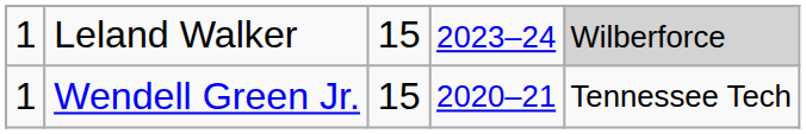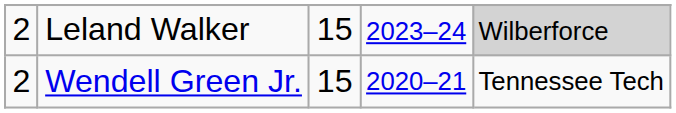Leland Walker | column 1: 1 -> 2
Wendell Green Jr. | column 1: 1 -> 2
